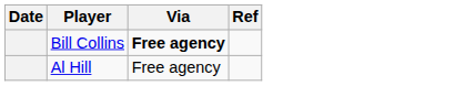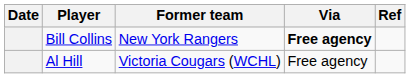+ column: Former team | New York Rangers | Victoria Cougars (WCHL)
